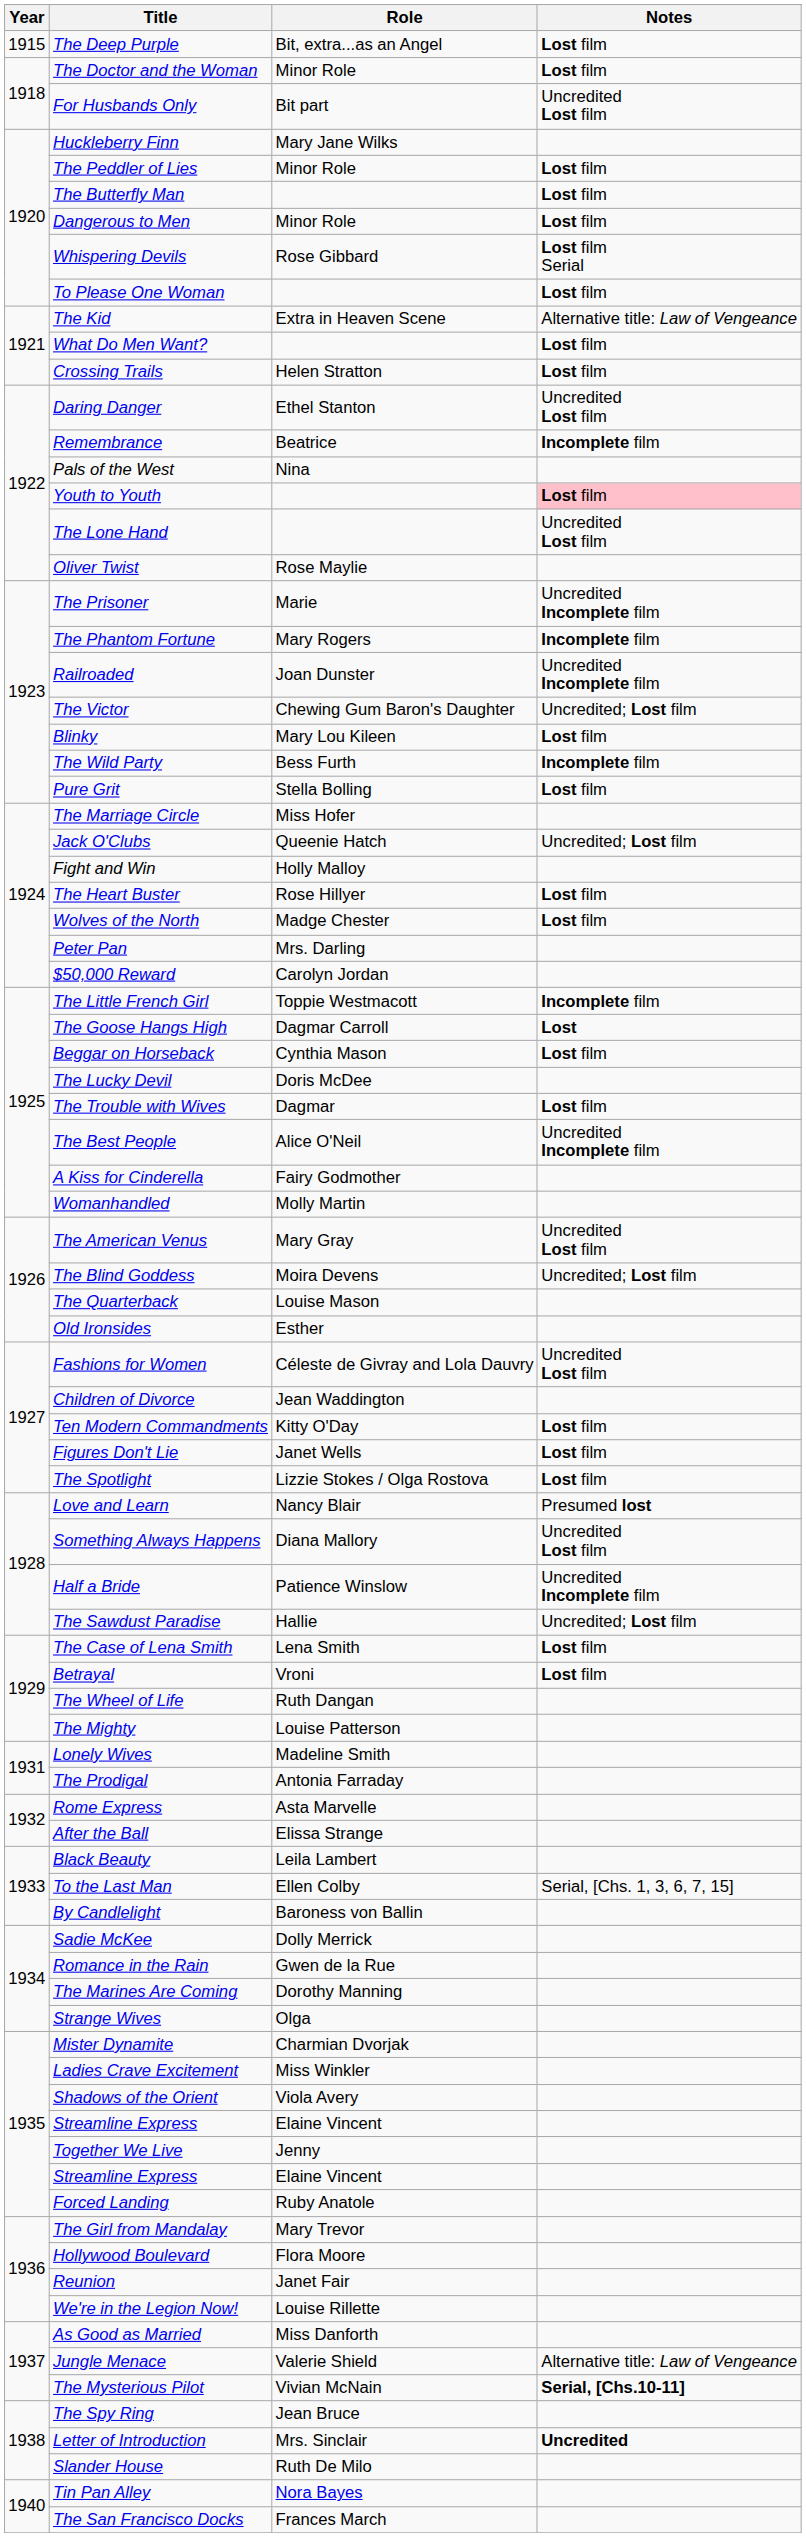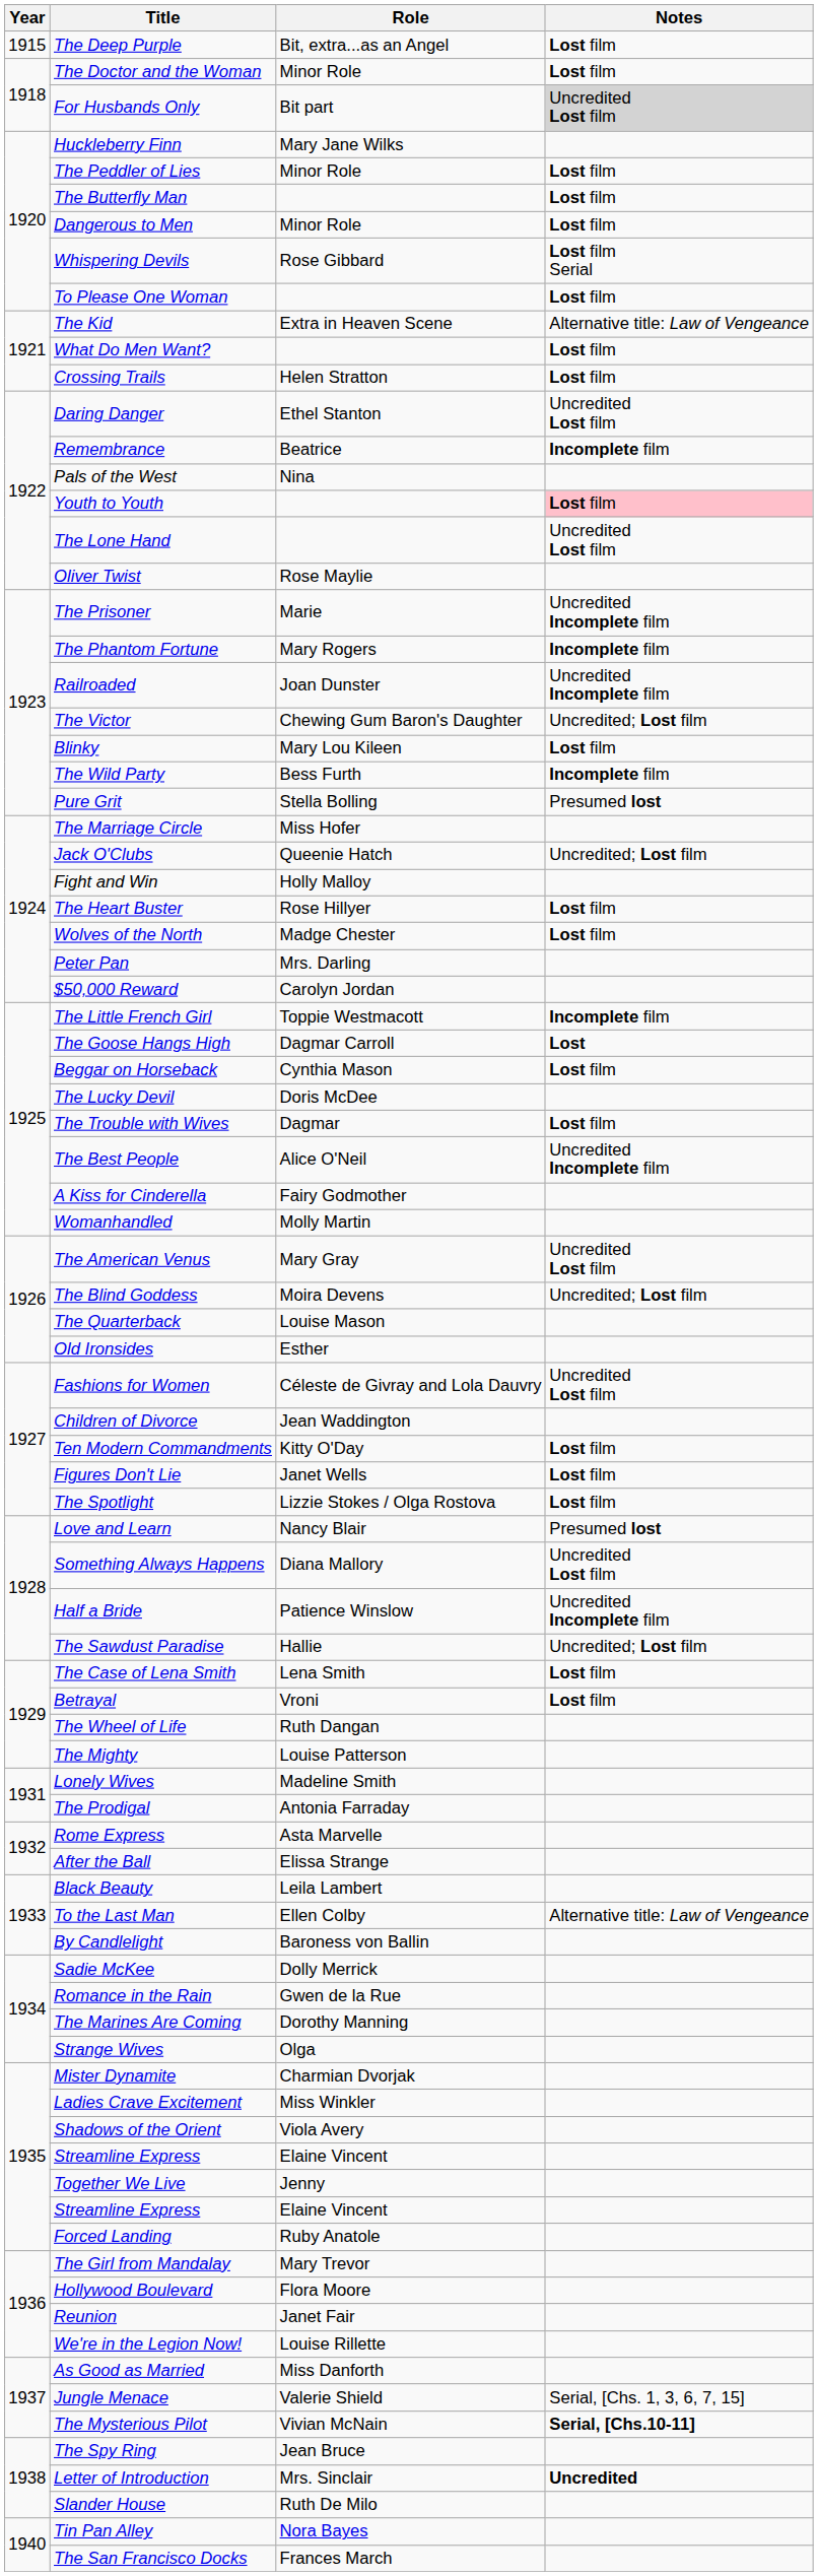For Husbands Only | Notes: no background -> lightgrey background
Pure Grit | Notes: Lost film -> Presumed lost
To the Last Man | Notes: Serial, [Chs. 1, 3, 6, 7, 15] -> Alternative title: Law of Vengeance
Jungle Menace | Notes: Alternative title: Law of Vengeance -> Serial, [Chs. 1, 3, 6, 7, 15]
